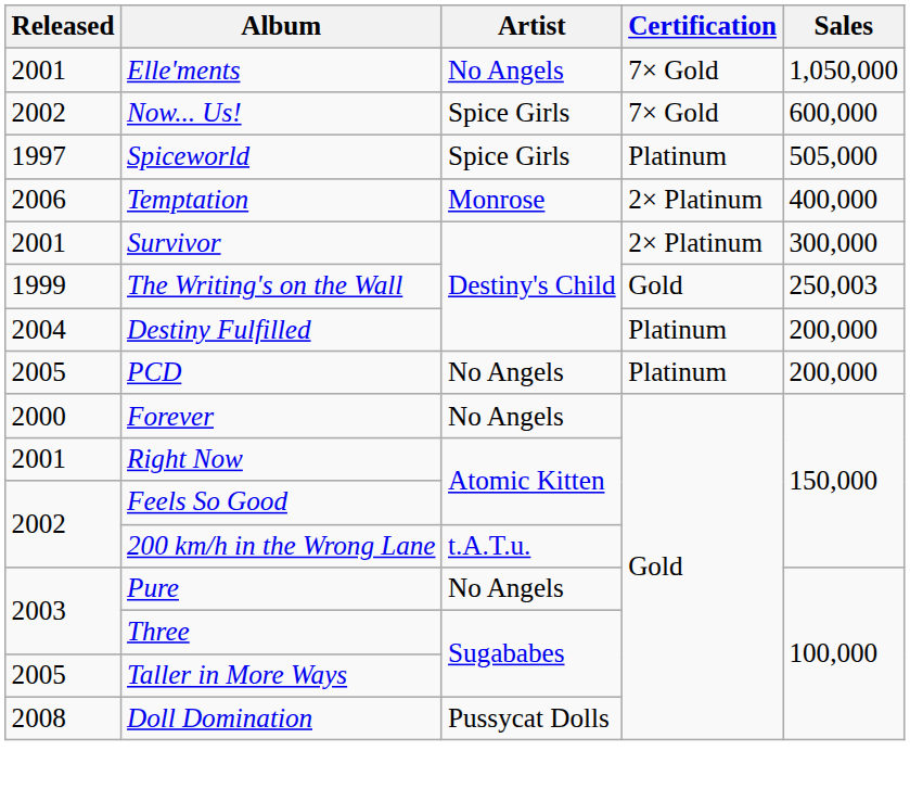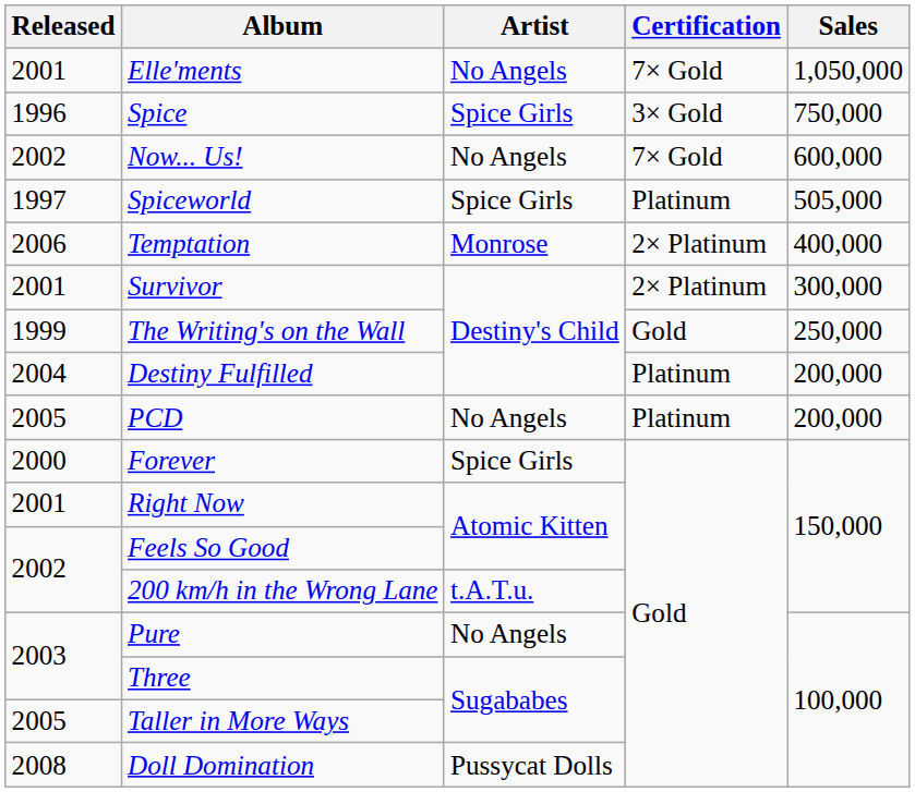+ row: 1996 | Spice | Spice Girls | 3× Gold | 750,000
Now... Us! | Artist: Spice Girls -> No Angels
The Writing's on the Wall | Sales: 250,003 -> 250,000
Forever | Artist: No Angels -> Spice Girls
